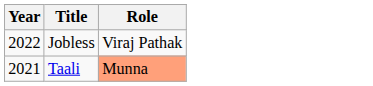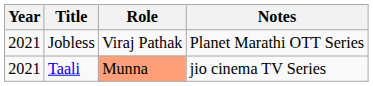+ column: Notes | Planet Marathi OTT Series | jio cinema TV Series
Jobless | Year: 2022 -> 2021
